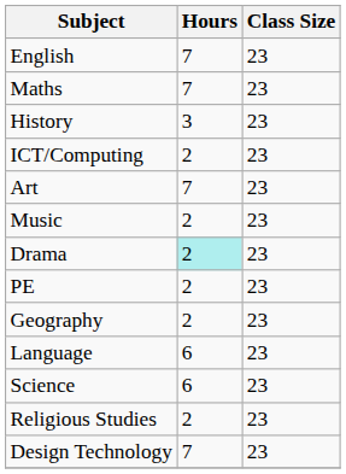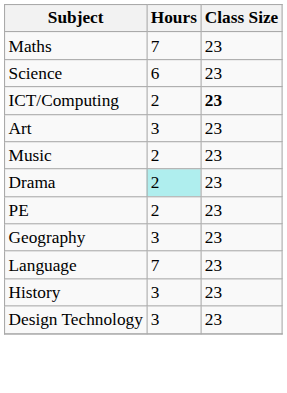- row: English | 7 | 23
rows swapped: Science <-> History
ICT/Computing | Class Size: normal -> bold
Art | Hours: 7 -> 3
Geography | Hours: 2 -> 3
Language | Hours: 6 -> 7
- row: Religious Studies | 2 | 23
Design Technology | Hours: 7 -> 3
